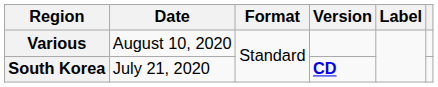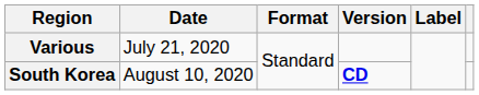Various | Date: August 10, 2020 -> July 21, 2020
South Korea | Date: July 21, 2020 -> August 10, 2020
